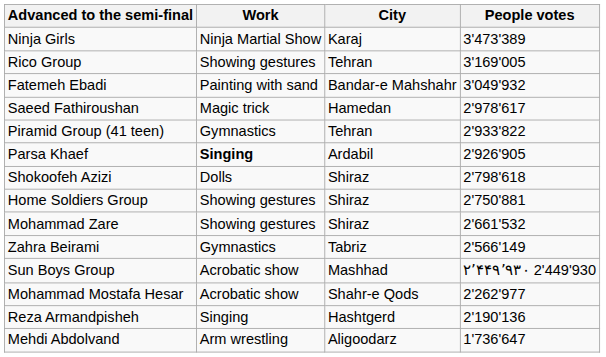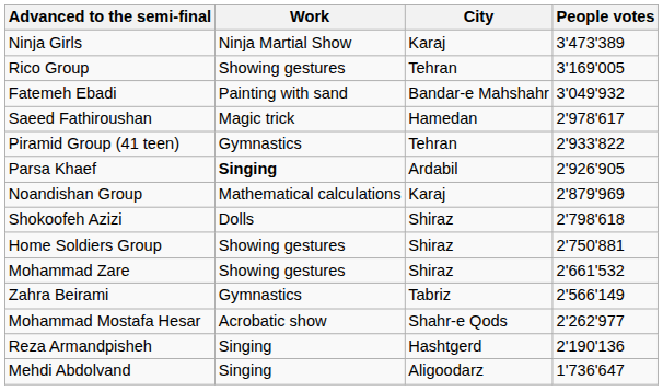+ row: Noandishan Group | Mathematical calculations | Karaj | 2'879'969
- row: Sun Boys Group | Acrobatic show | Mashhad | ۲٬۴۴۹٬۹۳۰ 2'449'930
Mehdi Abdolvand | Work: Arm wrestling -> Singing
